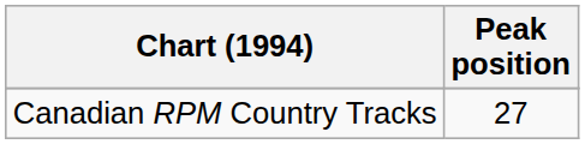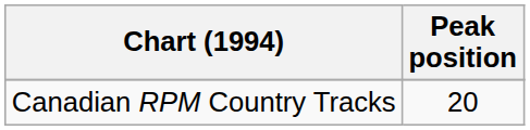Canadian RPM Country Tracks | Peak position: 27 -> 20
